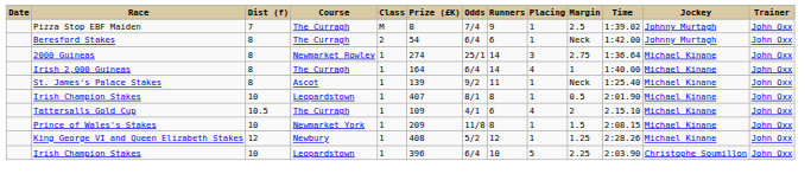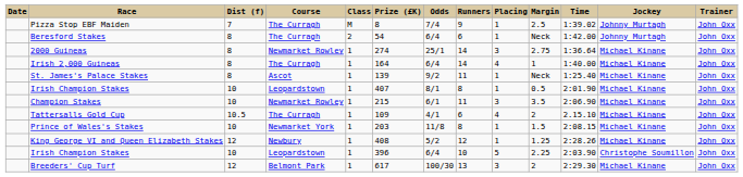+ row: Champion Stakes | 10 | Newmarket Rowley | 1 | 215 | 6/1 | 11 | 3 | 3.5 | 2:06.90 | Michael Kinane | John Oxx
Prince of Wales's Stakes | Prize (£K): 209 -> 203
+ row: Breeders' Cup Turf | 12 | Belmont Park | 1 | 617 | 100/30 | 13 | 3 | 2 | 2:29.30 | Michael Kinane | John Oxx
